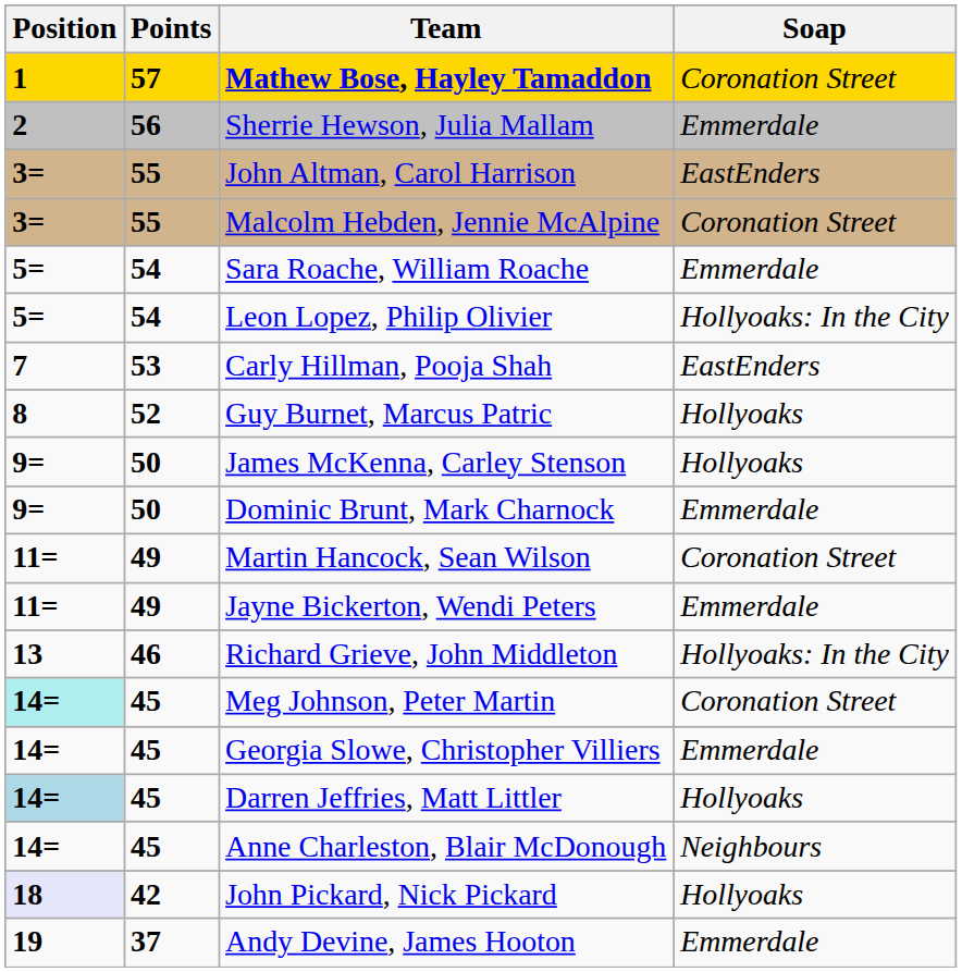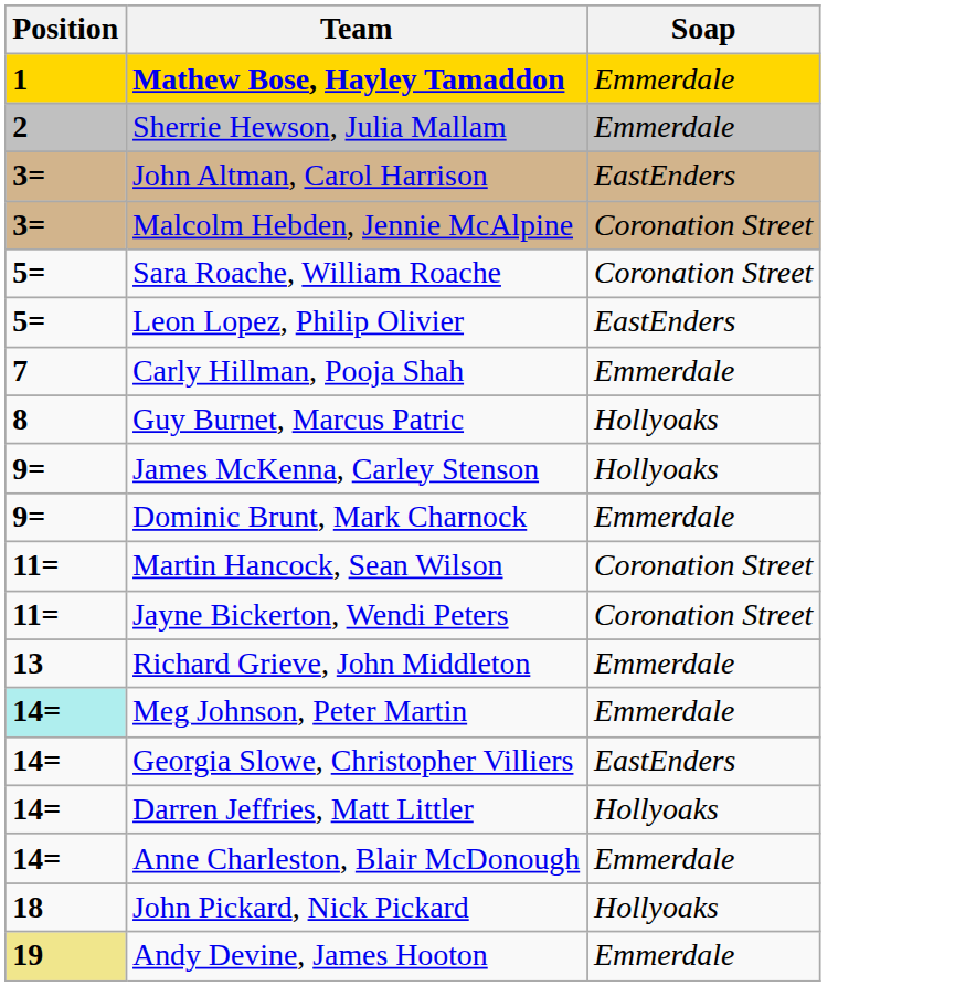- column: Points | 57 | 56 | 55 | 55 | 54 | 54 | 53 | 52 | 50 | 50 | 49 | 49 | 46 | 45 | 45 | 45 | 45 | 42 | 37
Mathew Bose, Hayley Tamaddon | Soap: Coronation Street -> Emmerdale
Sara Roache, William Roache | Soap: Emmerdale -> Coronation Street
Leon Lopez, Philip Olivier | Soap: Hollyoaks: In the City -> EastEnders
Carly Hillman, Pooja Shah | Soap: EastEnders -> Emmerdale
Jayne Bickerton, Wendi Peters | Soap: Emmerdale -> Coronation Street
Richard Grieve, John Middleton | Soap: Hollyoaks: In the City -> Emmerdale
Meg Johnson, Peter Martin | Soap: Coronation Street -> Emmerdale
Georgia Slowe, Christopher Villiers | Soap: Emmerdale -> EastEnders
Darren Jeffries, Matt Littler | Position: lightblue background -> no background
Anne Charleston, Blair McDonough | Soap: Neighbours -> Emmerdale
John Pickard, Nick Pickard | Position: lavender background -> no background
Andy Devine, James Hooton | Position: no background -> khaki background
